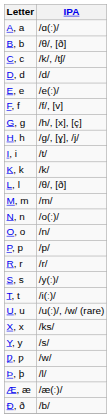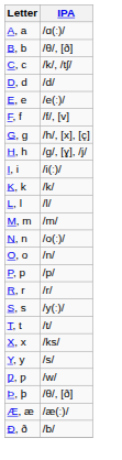I, i | IPA: /t/ -> /i(ː)/
L, l | IPA: /θ/, [ð] -> /l/
T, t | IPA: /i(ː)/ -> /t/
- row: U, u | /u(ː)/, /w/ (rare)
Þ, þ | IPA: /l/ -> /θ/, [ð]
